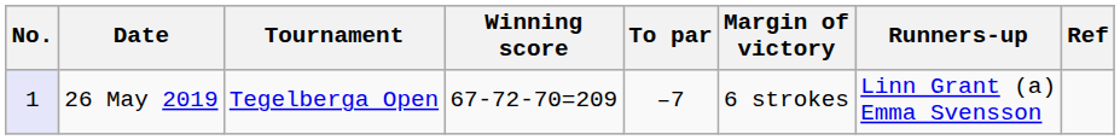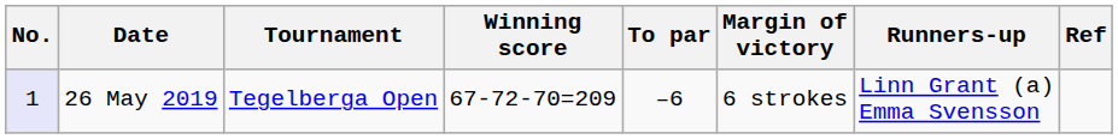26 May 2019 | To par: –7 -> –6
